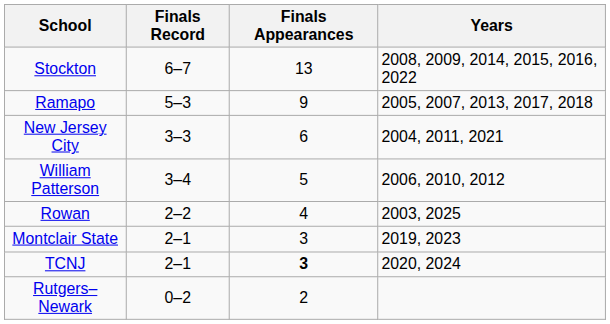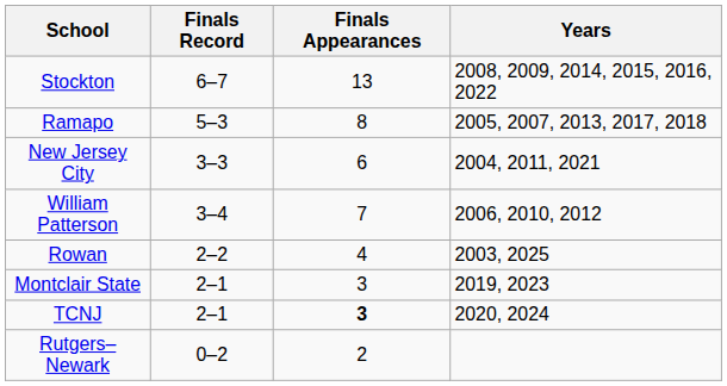Ramapo | Finals Appearances: 9 -> 8
William Patterson | Finals Appearances: 5 -> 7
